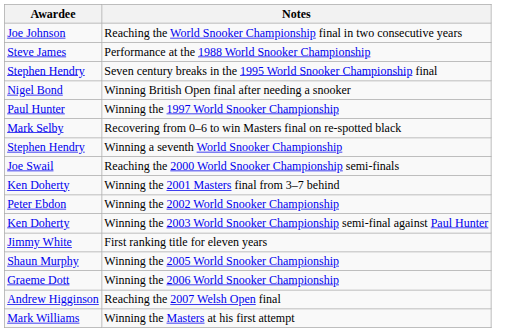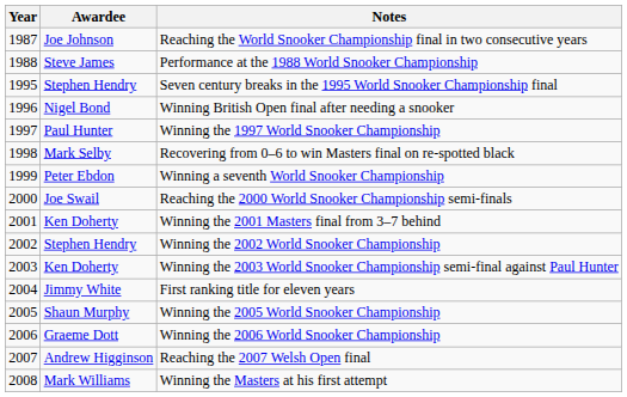+ column: Year | 1987 | 1988 | 1995 | 1996 | 1997 | 1998 | 1999 | 2000 | 2001 | 2002 | 2003 | 2004 | 2005 | 2006 | 2007 | 2008
Winning a seventh World Snooker Championship | Awardee: Stephen Hendry -> Peter Ebdon
Winning the 2002 World Snooker Championship | Awardee: Peter Ebdon -> Stephen Hendry
